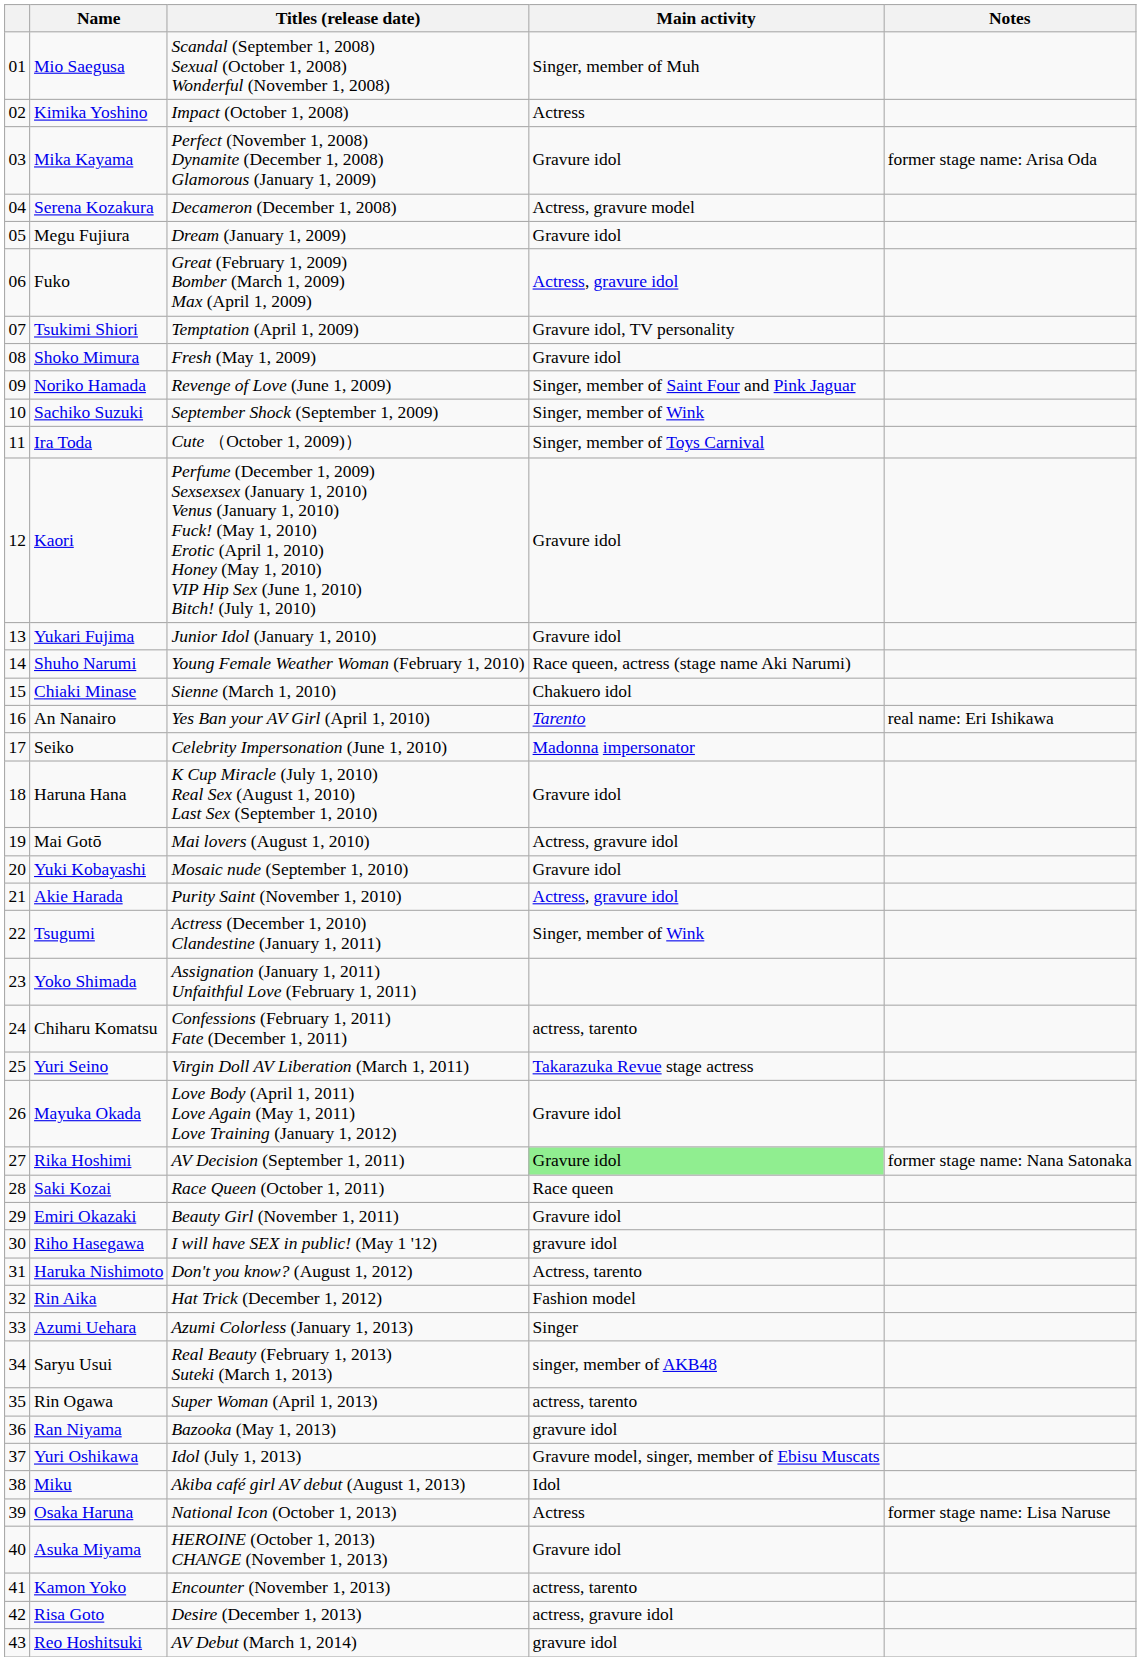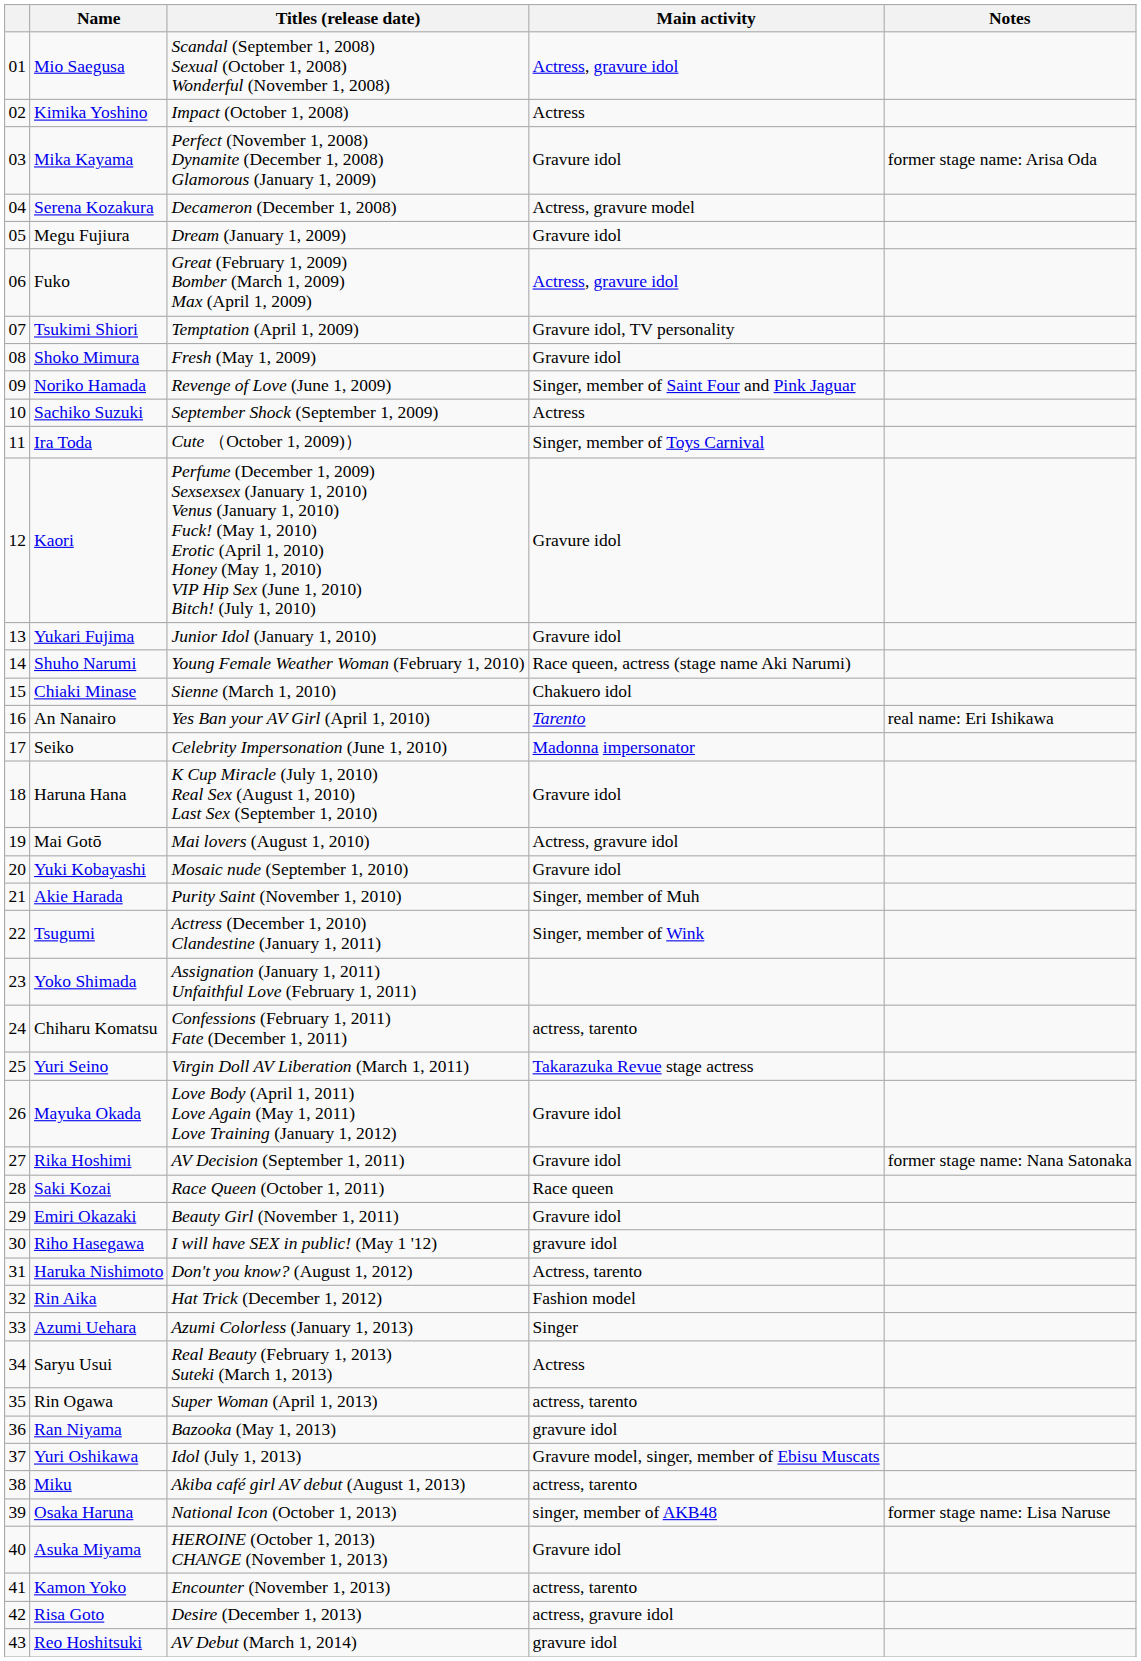Mio Saegusa | Main activity: Singer, member of Muh -> Actress, gravure idol
Sachiko Suzuki | Main activity: Singer, member of Wink -> Actress
Akie Harada | Main activity: Actress, gravure idol -> Singer, member of Muh
Rika Hoshimi | Main activity: lightgreen background -> no background
Saryu Usui | Main activity: singer, member of AKB48 -> Actress
Miku | Main activity: Idol -> actress, tarento
Osaka Haruna | Main activity: Actress -> singer, member of AKB48
